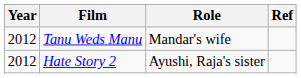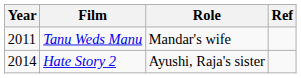Tanu Weds Manu | Year: 2012 -> 2011
Hate Story 2 | Year: 2012 -> 2014
